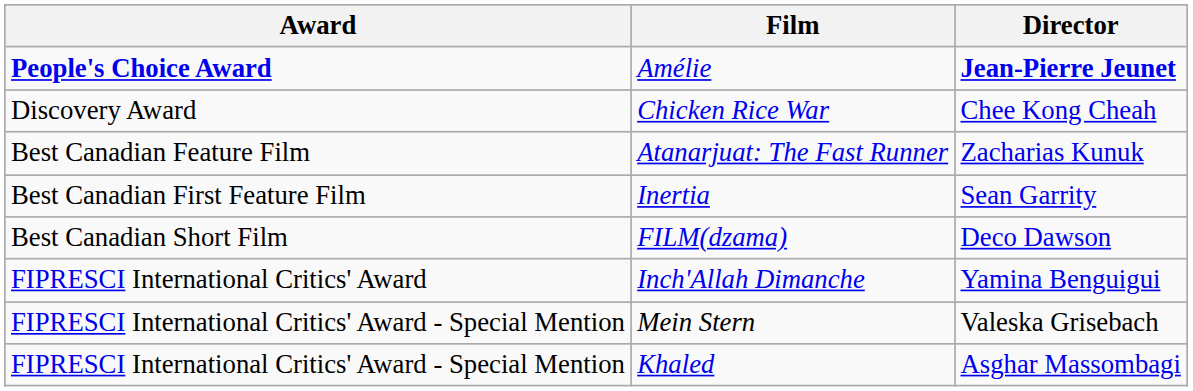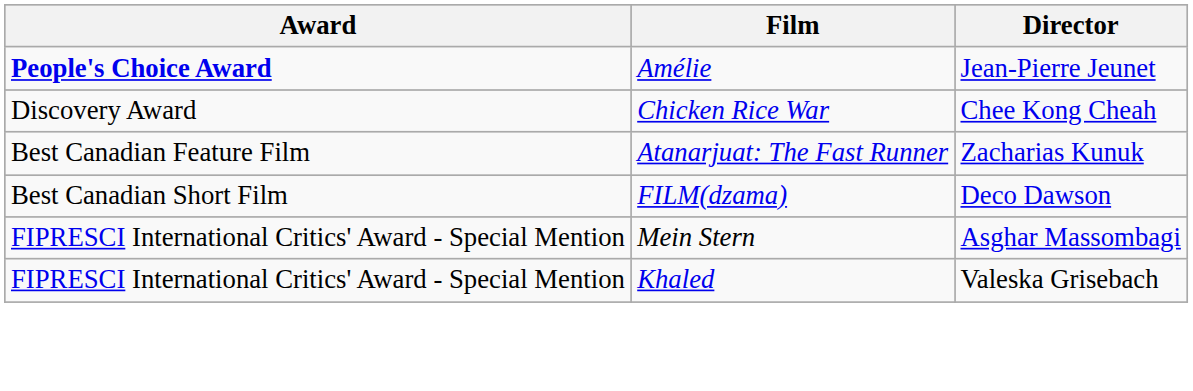Amélie | Director: bold -> normal
- row: Best Canadian First Feature Film | Inertia | Sean Garrity
- row: FIPRESCI International Critics' Award | Inch'Allah Dimanche | Yamina Benguigui
Mein Stern | Director: Valeska Grisebach -> Asghar Massombagi
Khaled | Director: Asghar Massombagi -> Valeska Grisebach
